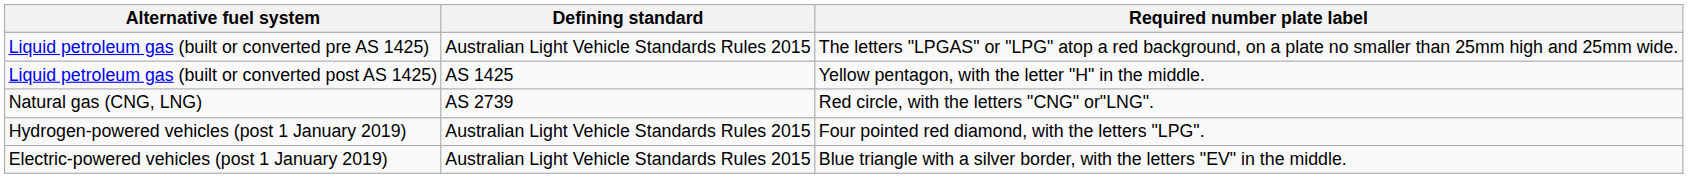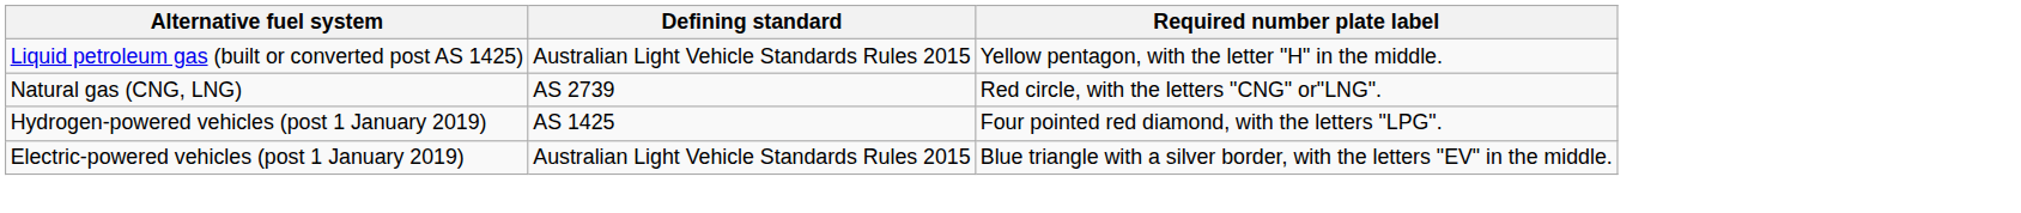- row: Liquid petroleum gas (built or converted pre AS 1425) | Australian Light Vehicle Standards Rules 2015 | The letters "LPGAS" or "LPG" atop a red background, on a plate no smaller than 25mm high and 25mm wide.
Liquid petroleum gas (built or converted post AS 1425) | Defining standard: AS 1425 -> Australian Light Vehicle Standards Rules 2015
Hydrogen-powered vehicles (post 1 January 2019) | Defining standard: Australian Light Vehicle Standards Rules 2015 -> AS 1425
